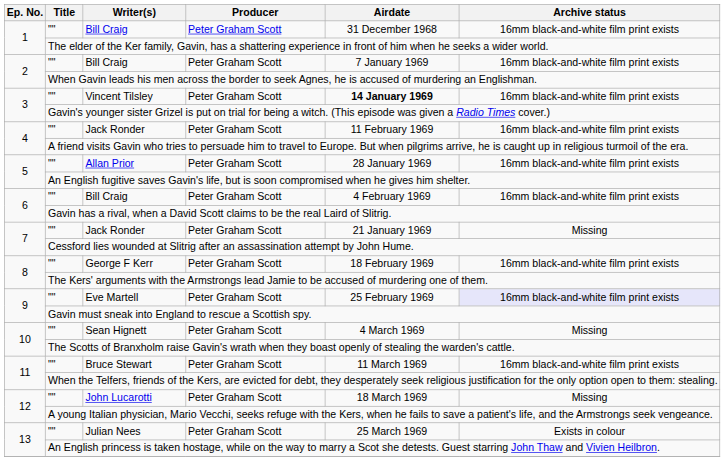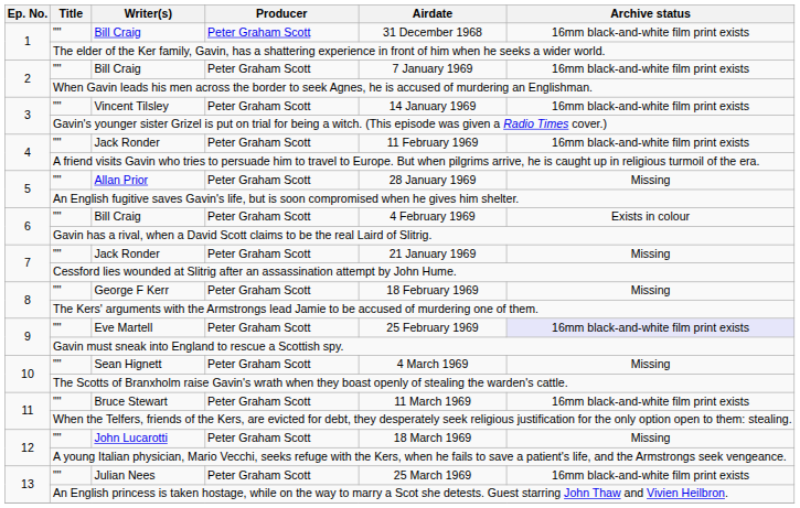Vincent Tilsley | Airdate: bold -> normal
Allan Prior | Archive status: 16mm black-and-white film print exists -> Missing
6 / Bill Craig | Archive status: 16mm black-and-white film print exists -> Exists in colour
George F Kerr | Archive status: 16mm black-and-white film print exists -> Missing
Julian Nees | Archive status: Exists in colour -> 16mm black-and-white film print exists
